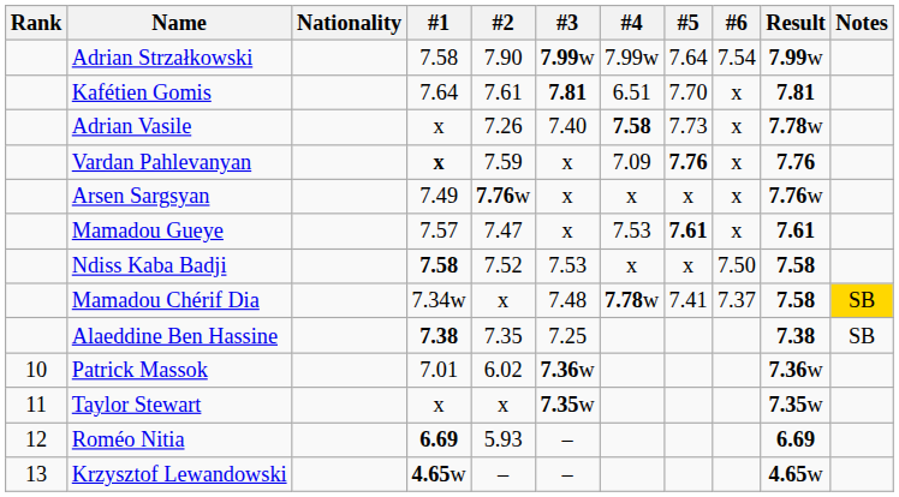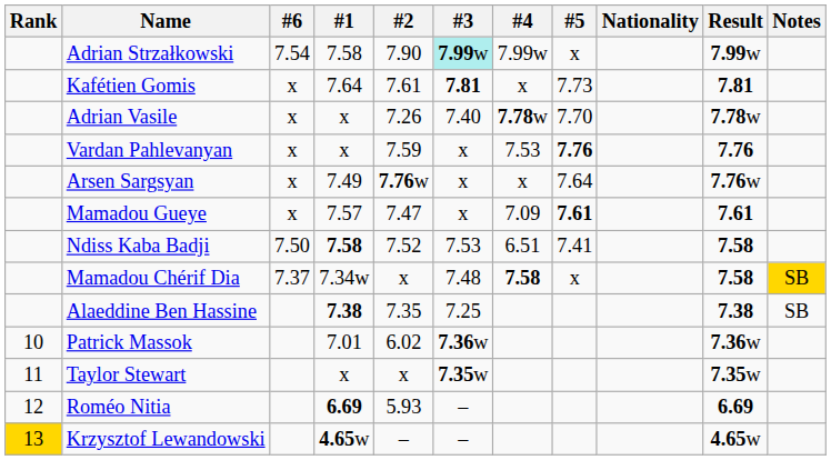columns swapped: Nationality <-> #6
Adrian Strzałkowski | #3: no background -> paleturquoise background
Adrian Strzałkowski | #5: 7.64 -> x
Kafétien Gomis | #4: 6.51 -> x
Kafétien Gomis | #5: 7.70 -> 7.73
Adrian Vasile | #4: 7.58 -> 7.78w
Adrian Vasile | #5: 7.73 -> 7.70
Vardan Pahlevanyan | #1: bold -> normal
Vardan Pahlevanyan | #4: 7.09 -> 7.53
Arsen Sargsyan | #5: x -> 7.64
Mamadou Gueye | #4: 7.53 -> 7.09
Ndiss Kaba Badji | #4: x -> 6.51
Ndiss Kaba Badji | #5: x -> 7.41
Mamadou Chérif Dia | #4: 7.78w -> 7.58
Mamadou Chérif Dia | #5: 7.41 -> x
Krzysztof Lewandowski | Rank: no background -> gold background
